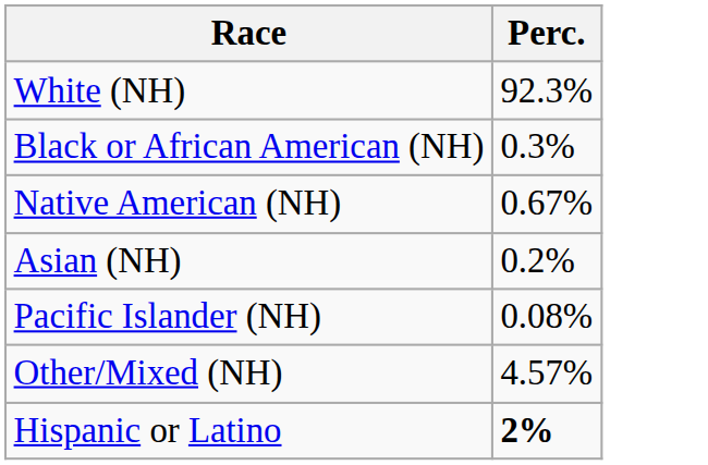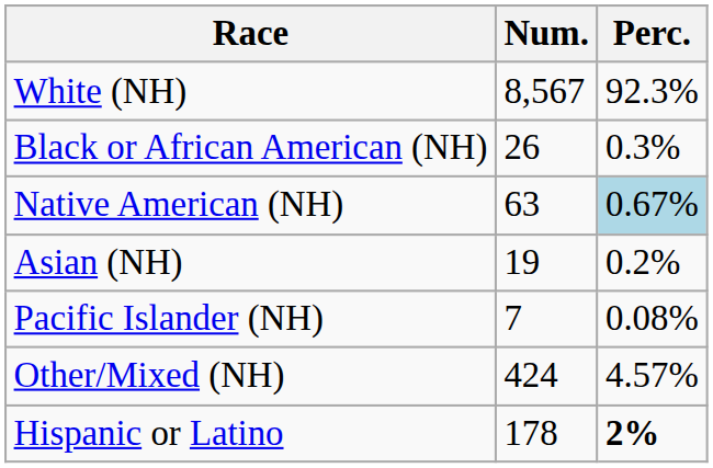+ column: Num. | 8,567 | 26 | 63 | 19 | 7 | 424 | 178
Native American (NH) | Perc.: no background -> lightblue background
